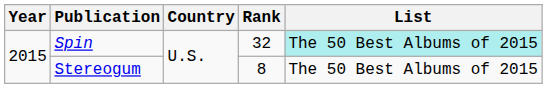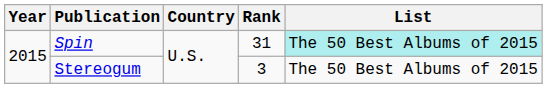Spin | Rank: 32 -> 31
Stereogum | Rank: 8 -> 3
